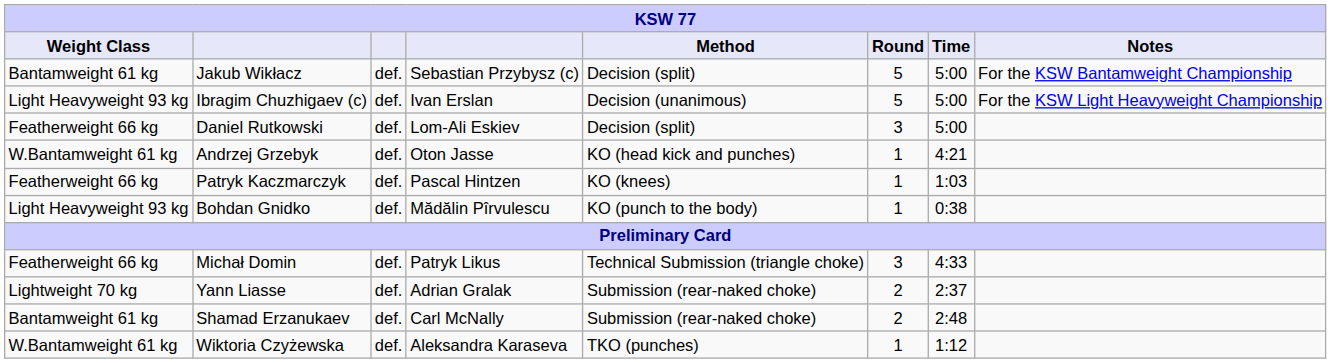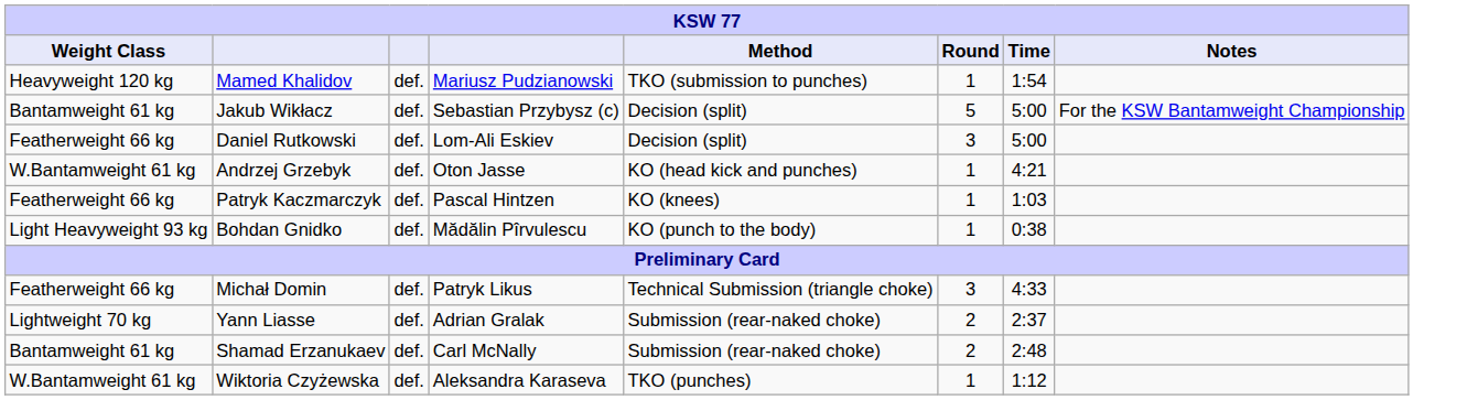+ row: Heavyweight 120 kg | Mamed Khalidov | def. | Mariusz Pudzianowski | TKO (submission to punches) | 1 | 1:54
- row: Light Heavyweight 93 kg | Ibragim Chuzhigaev (c) | def. | Ivan Erslan | Decision (unanimous) | 5 | 5:00 | For the KSW Light Heavyweight Championship
